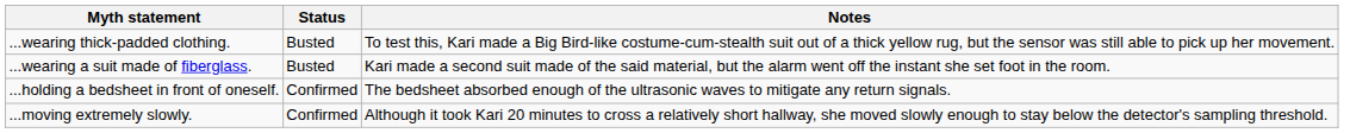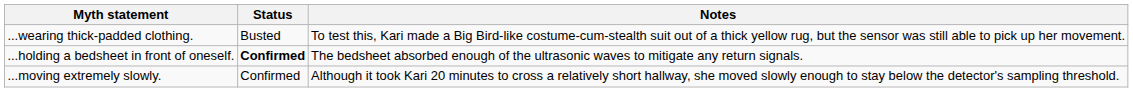- row: ...wearing a suit made of fiberglass. | Busted | Kari made a second suit made of the said material, but the alarm went off the instant she set foot in the room.
...holding a bedsheet in front of oneself. | Status: normal -> bold
